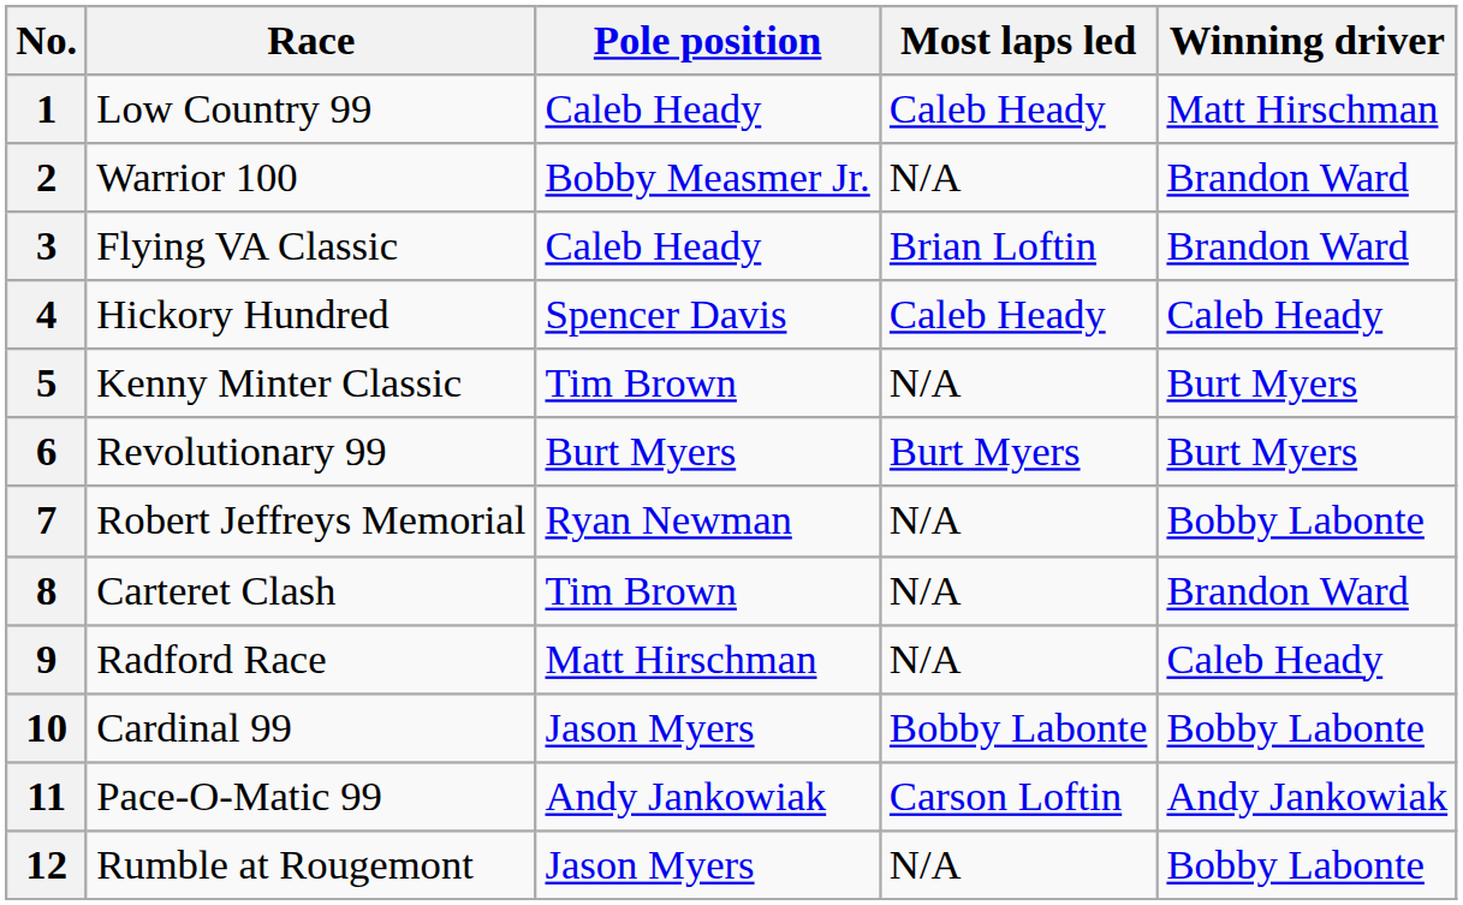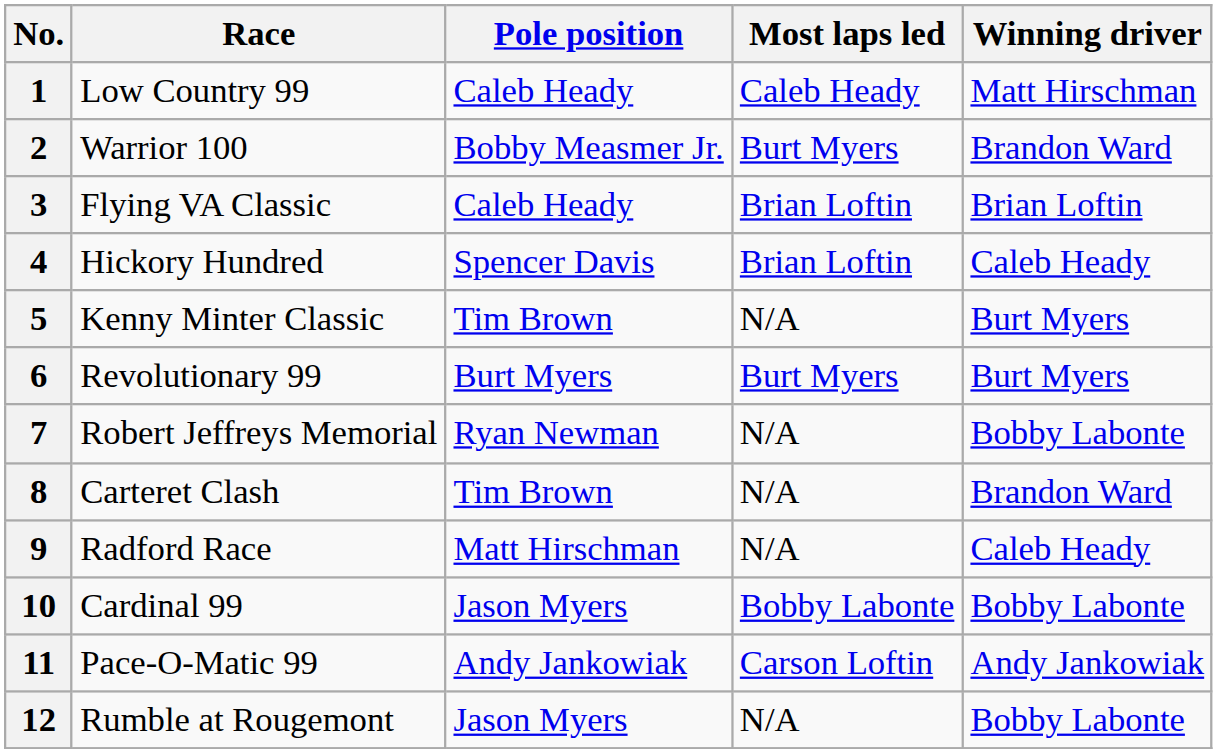2 | Most laps led: N/A -> Burt Myers
3 | Winning driver: Brandon Ward -> Brian Loftin
4 | Most laps led: Caleb Heady -> Brian Loftin
